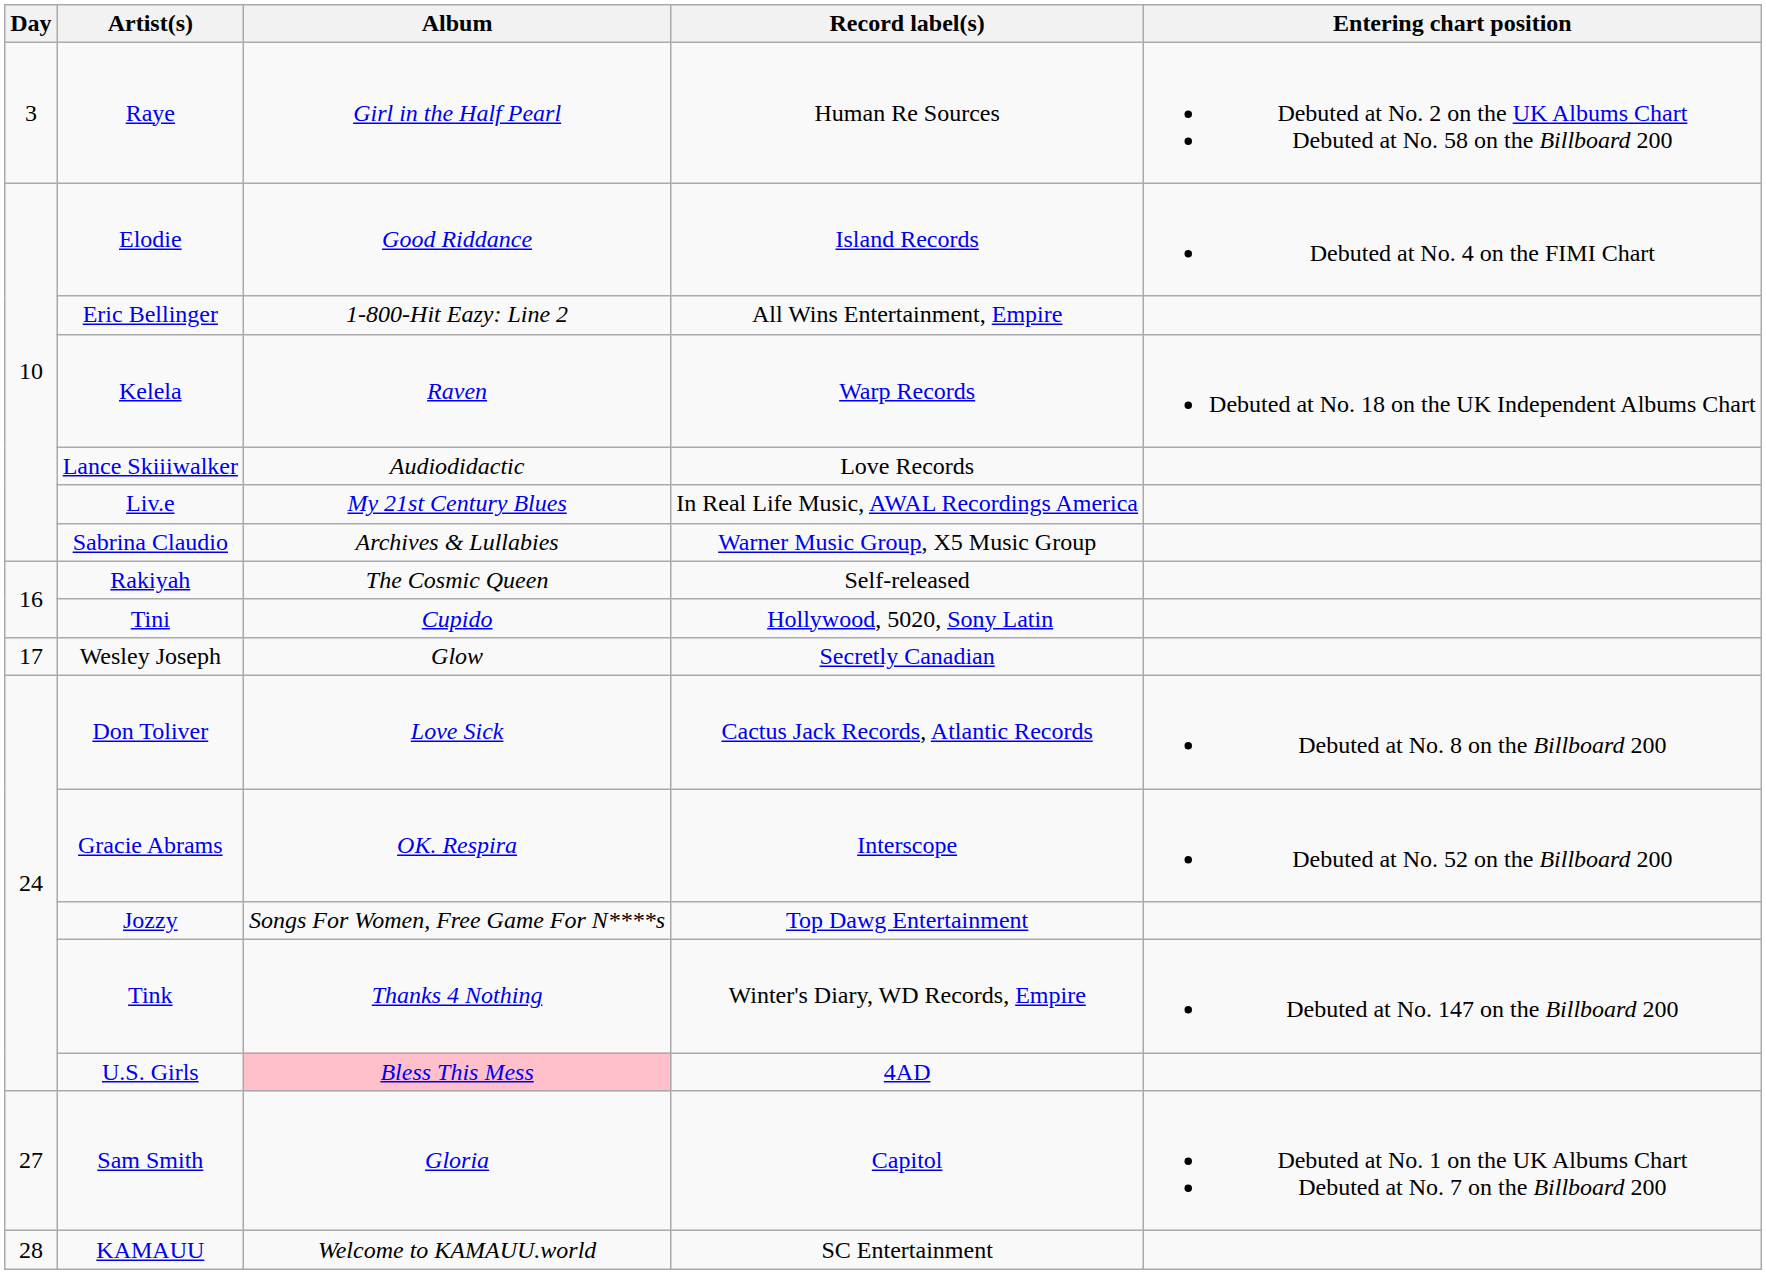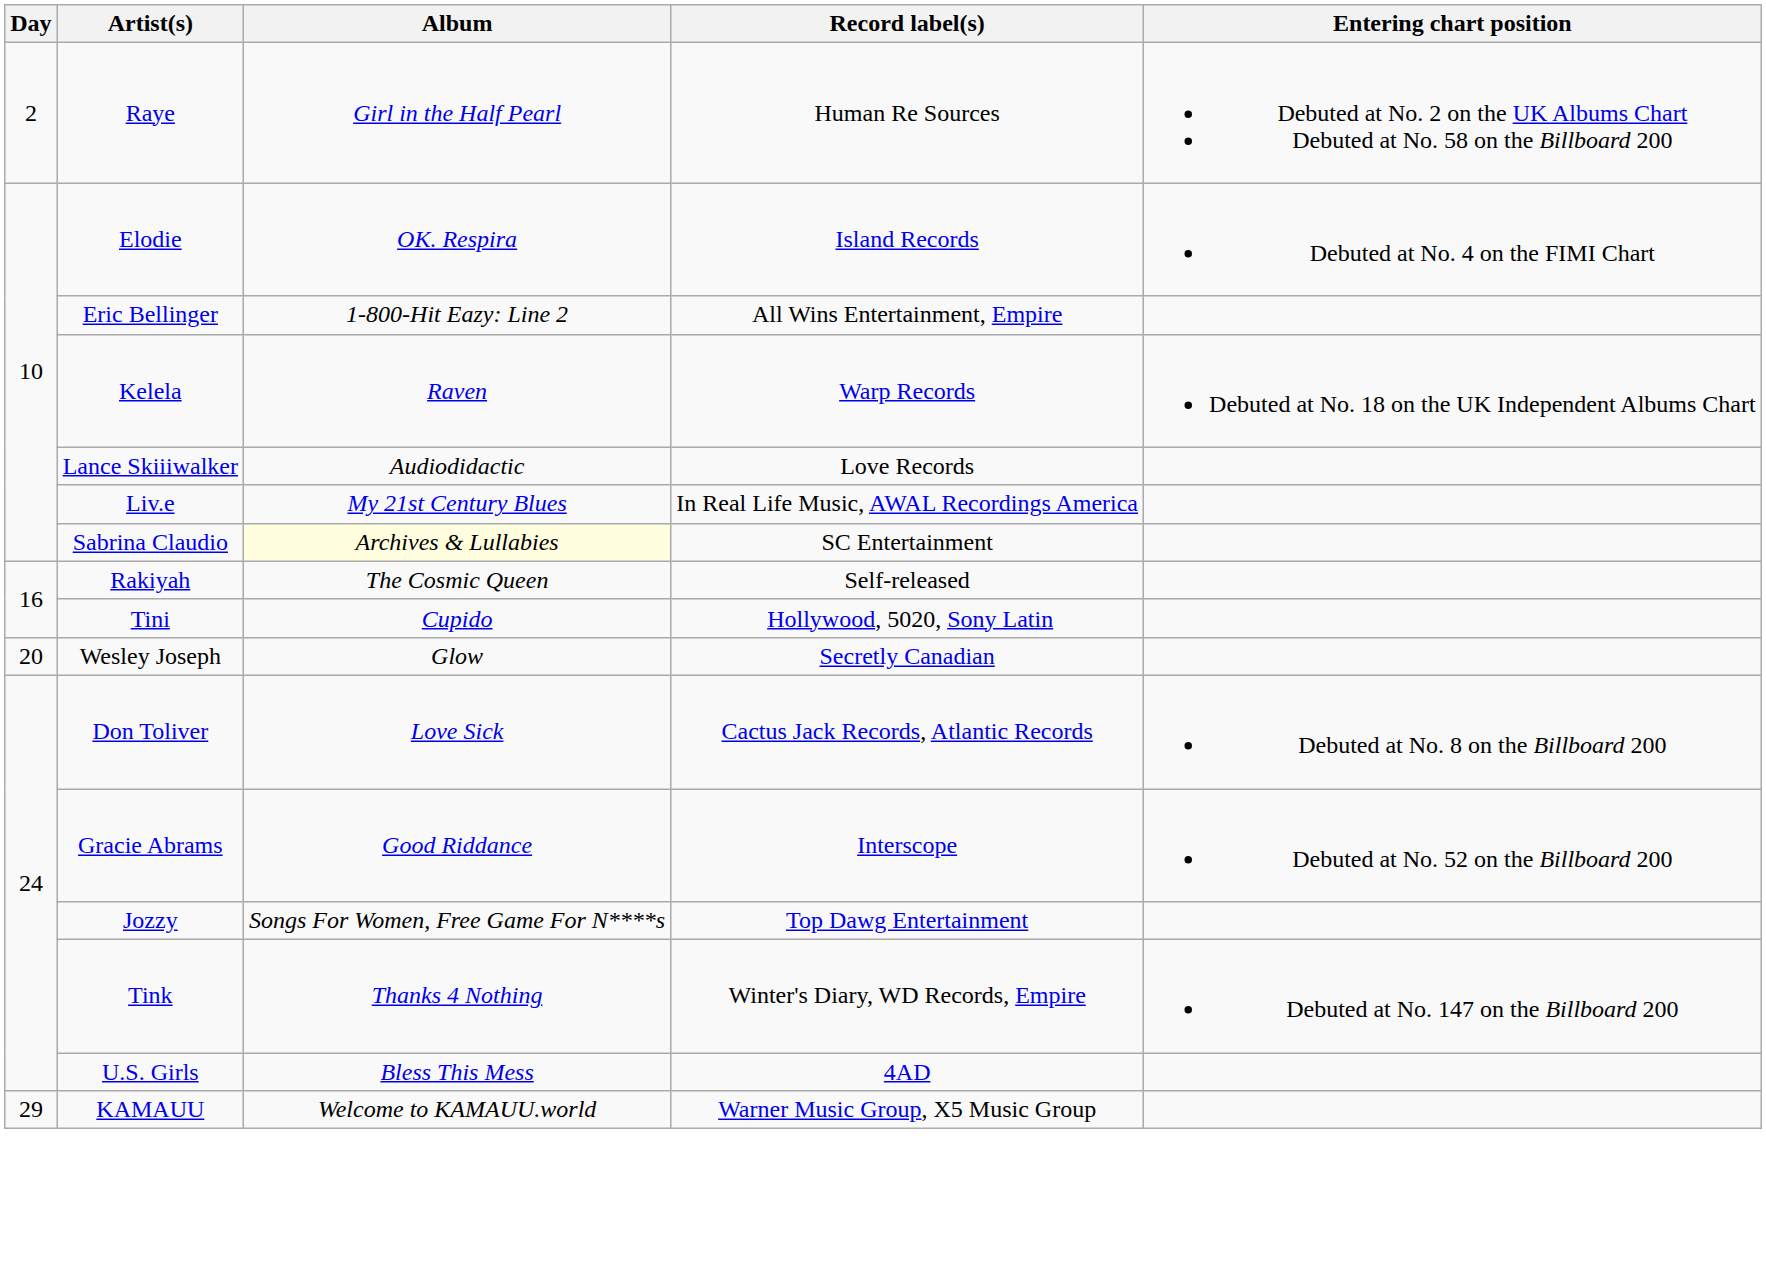Raye | Day: 3 -> 2
Elodie | Album: Good Riddance -> OK. Respira
Sabrina Claudio | Album: no background -> lightyellow background
Sabrina Claudio | Record label(s): Warner Music Group, X5 Music Group -> SC Entertainment
Wesley Joseph | Day: 17 -> 20
Gracie Abrams | Album: OK. Respira -> Good Riddance
U.S. Girls | Album: pink background -> no background
- row: 27 | Sam Smith | Gloria | Capitol | Debuted at No. 1 on the UK Albums Chart Debuted at No. 7 on the Billboard 200
KAMAUU | Day: 28 -> 29
KAMAUU | Record label(s): SC Entertainment -> Warner Music Group, X5 Music Group
